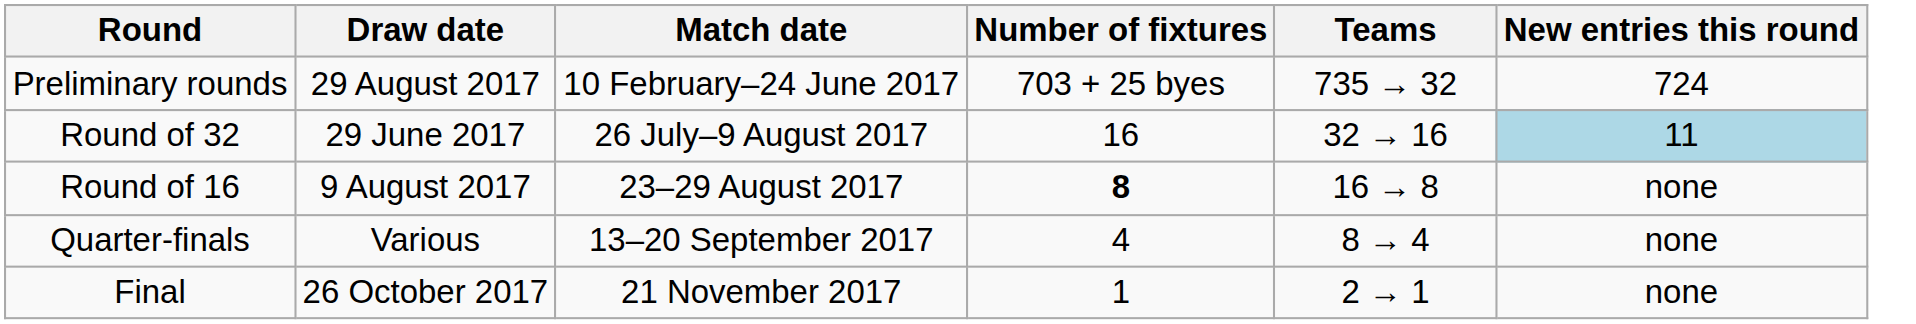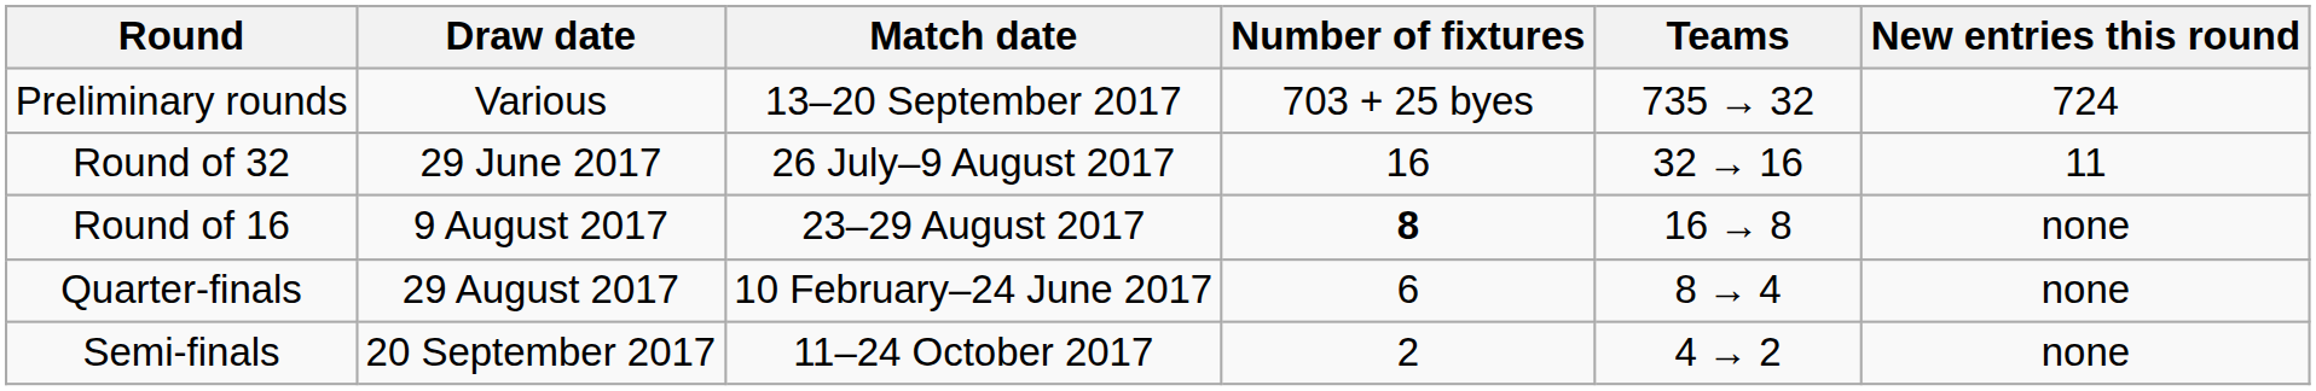Preliminary rounds | Draw date: 29 August 2017 -> Various
Preliminary rounds | Match date: 10 February–24 June 2017 -> 13–20 September 2017
Round of 32 | New entries this round: lightblue background -> no background
Quarter-finals | Draw date: Various -> 29 August 2017
Quarter-finals | Match date: 13–20 September 2017 -> 10 February–24 June 2017
Quarter-finals | Number of fixtures: 4 -> 6
+ row: Semi-finals | 20 September 2017 | 11–24 October 2017 | 2 | 4 → 2 | none
- row: Final | 26 October 2017 | 21 November 2017 | 1 | 2 → 1 | none
